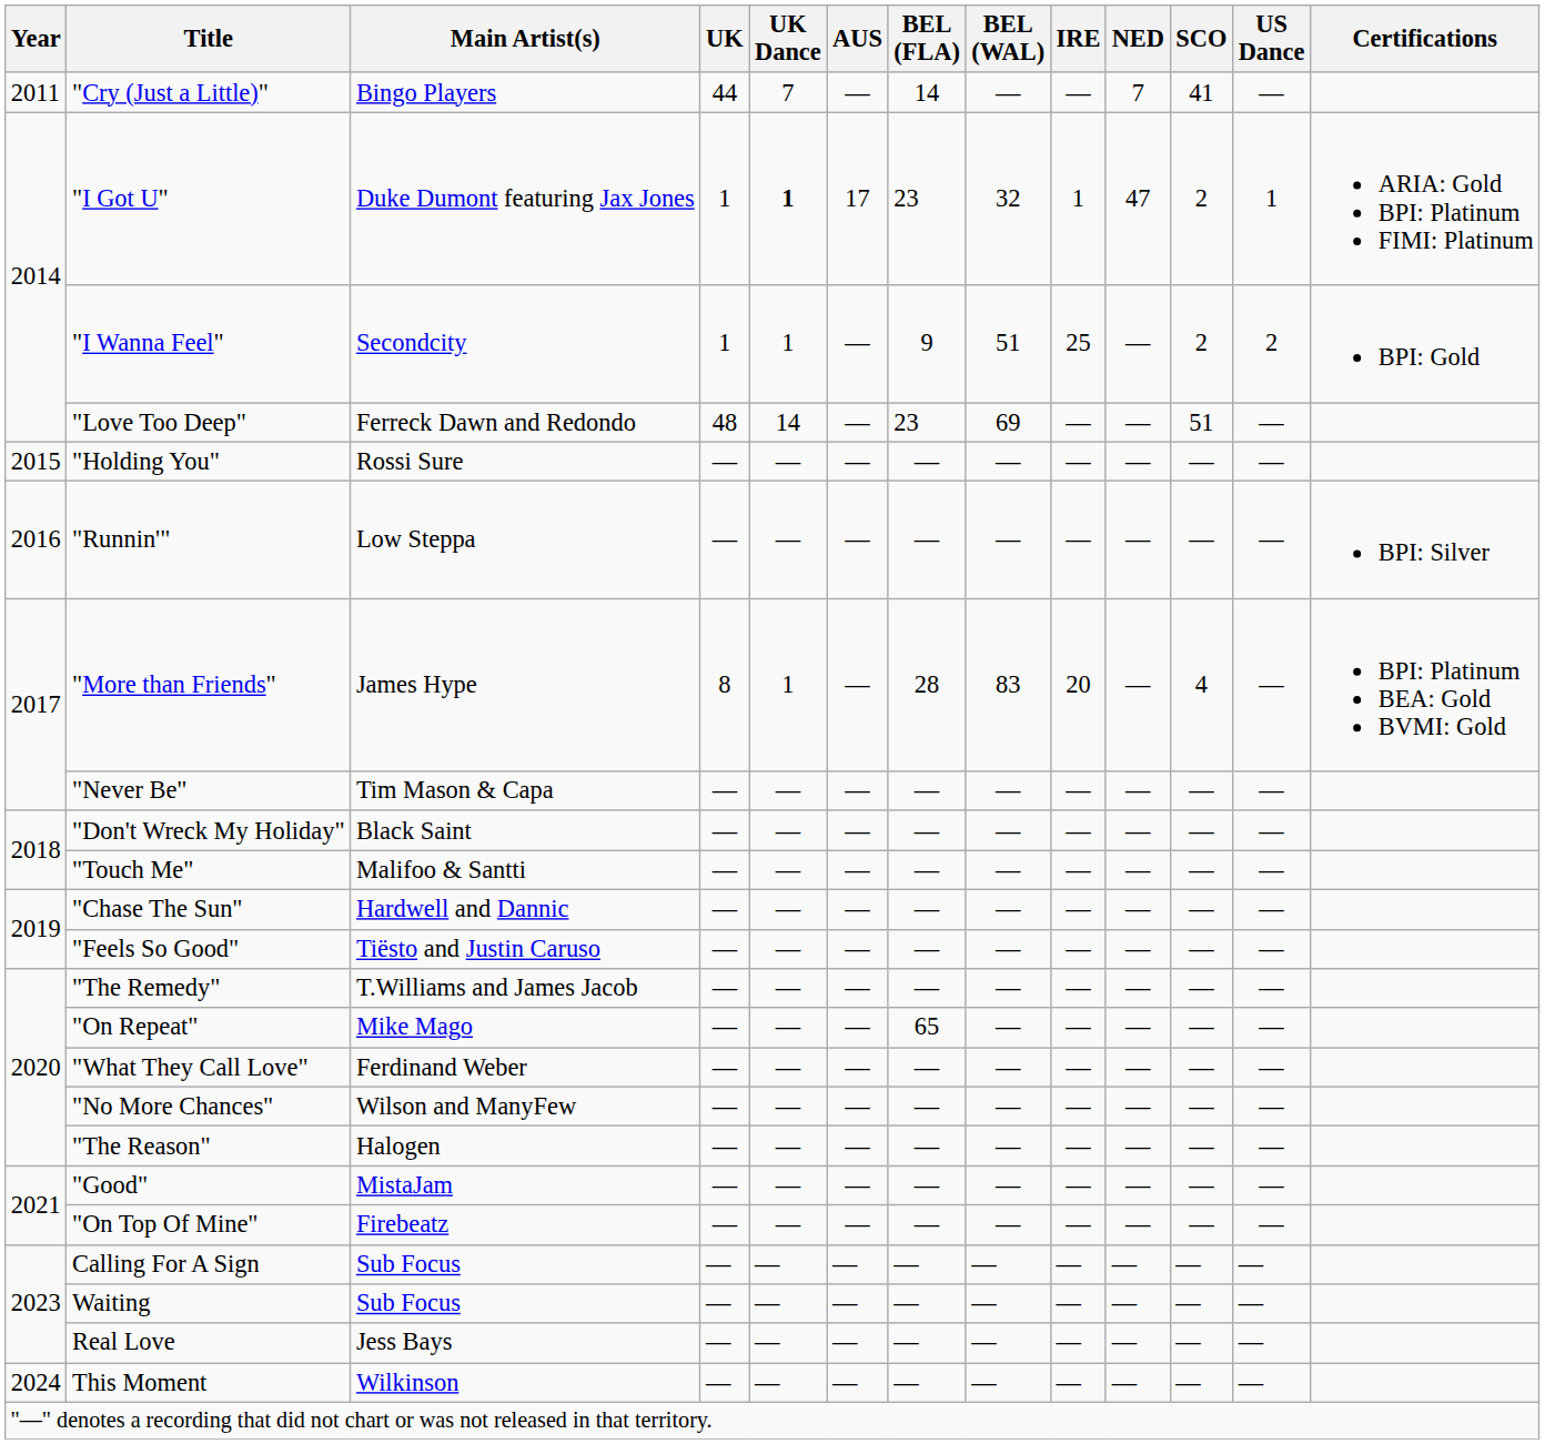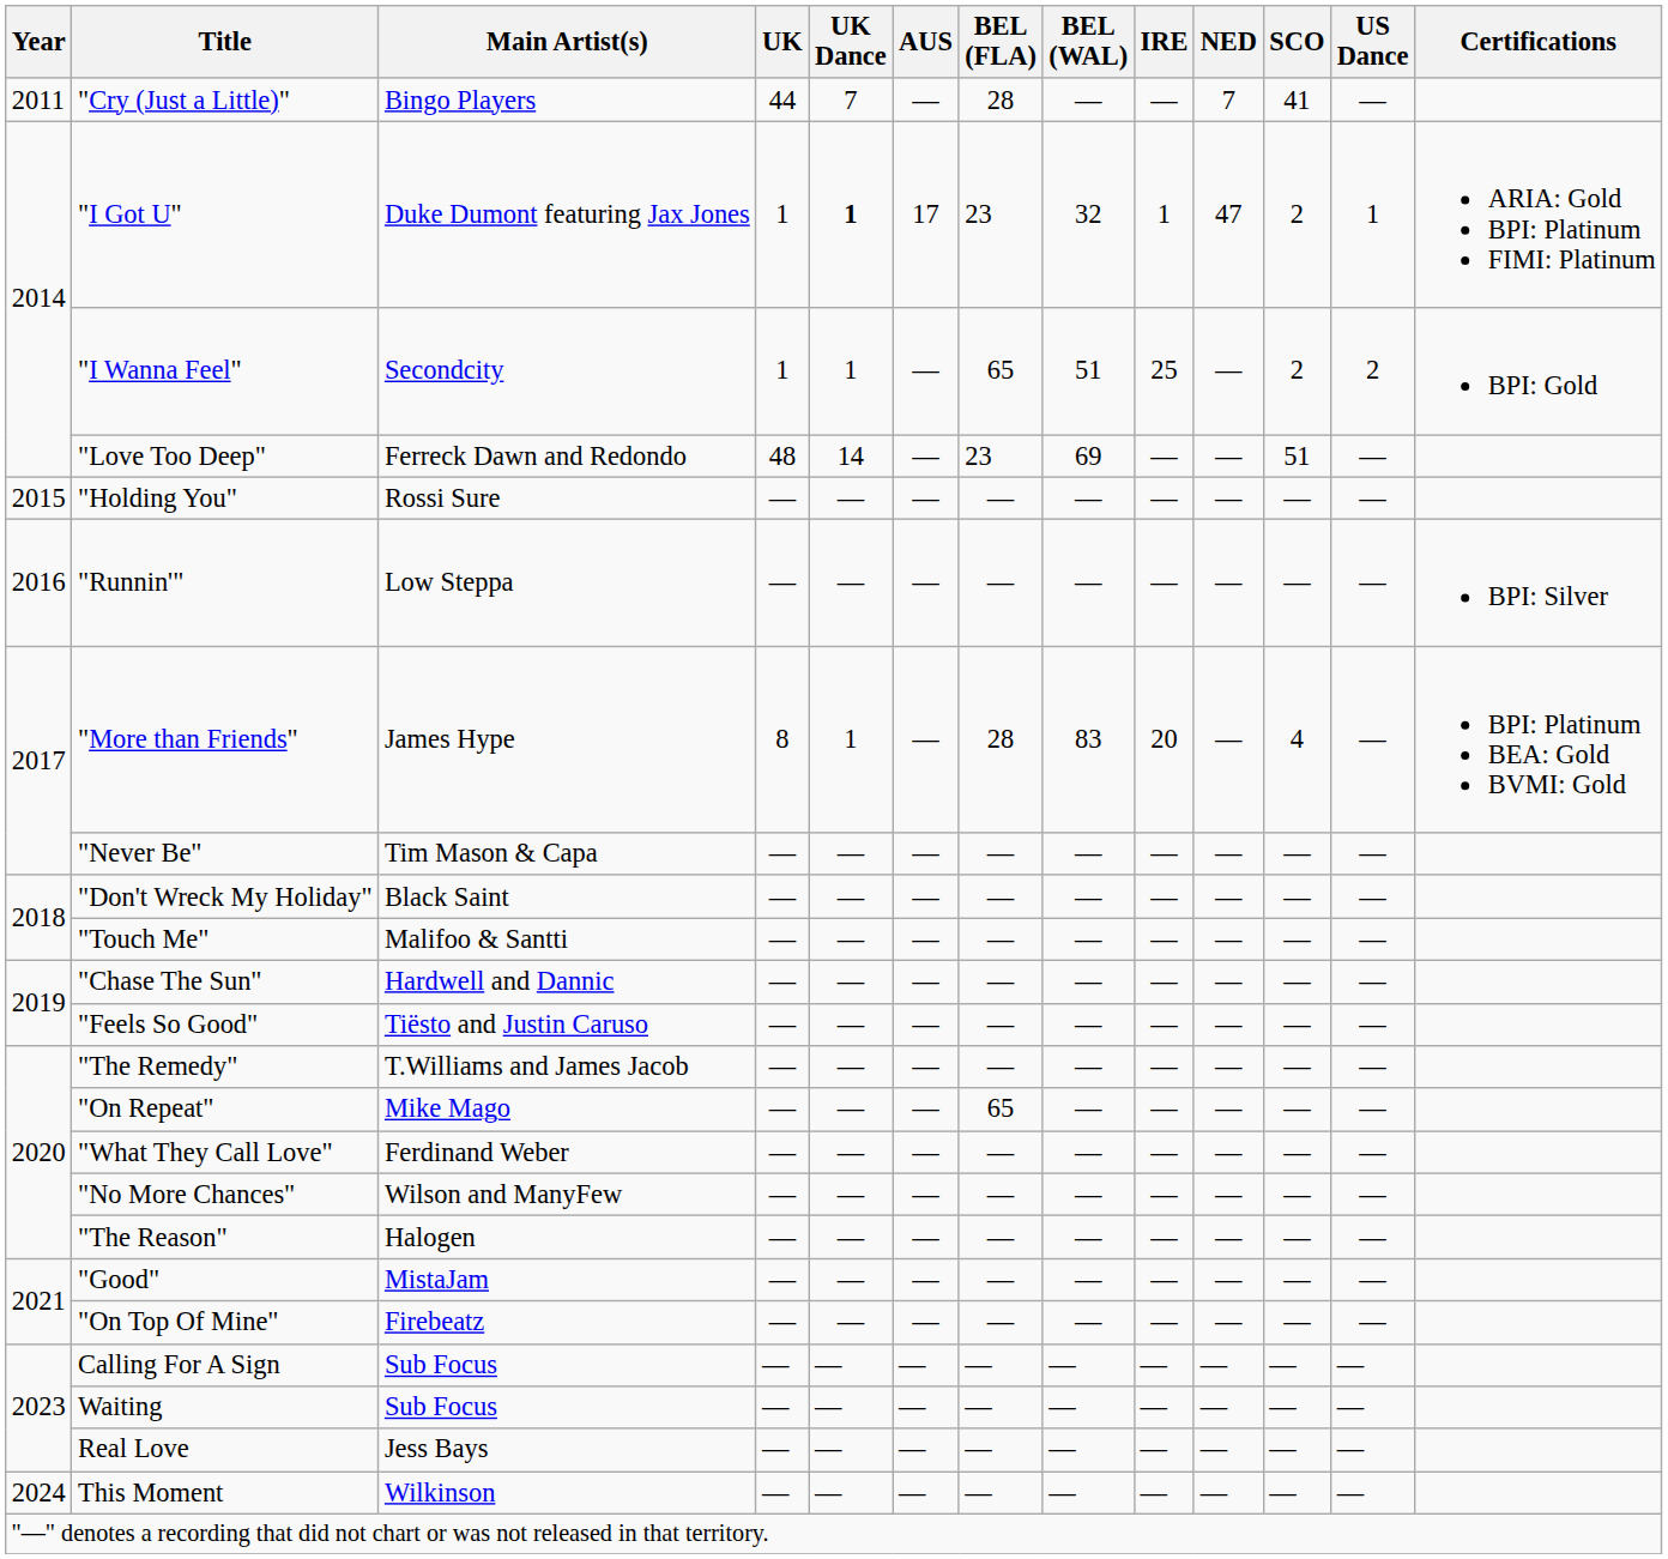"Cry (Just a Little)" | BEL (FLA): 14 -> 28
"I Wanna Feel" | BEL (FLA): 9 -> 65
